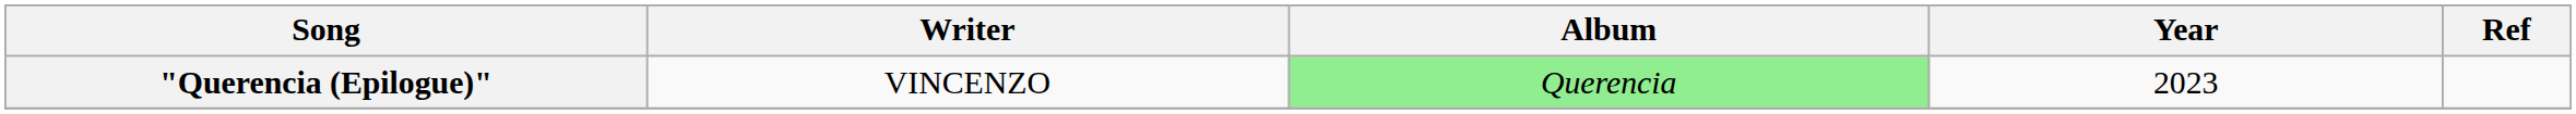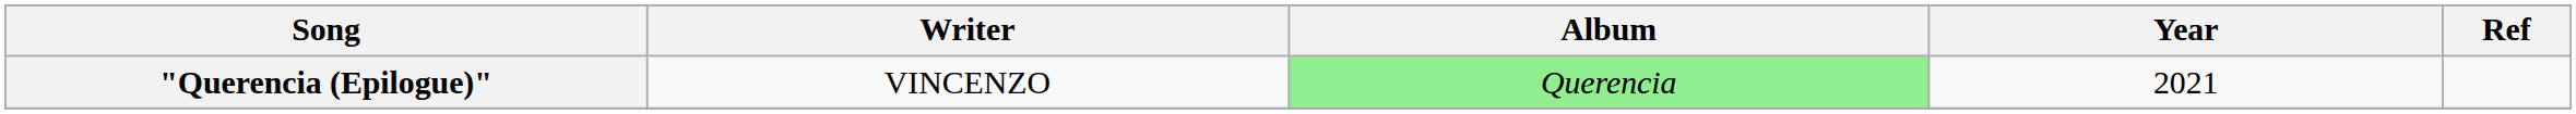"Querencia (Epilogue)" | Year: 2023 -> 2021
